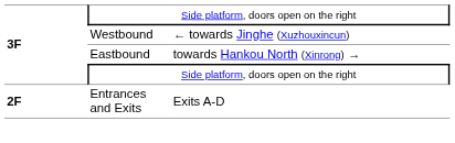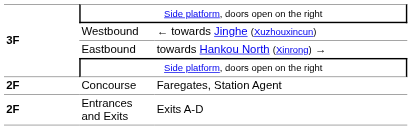+ row: 2F | Concourse | Faregates, Station Agent
